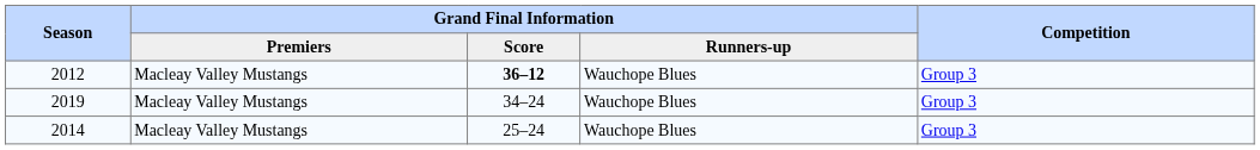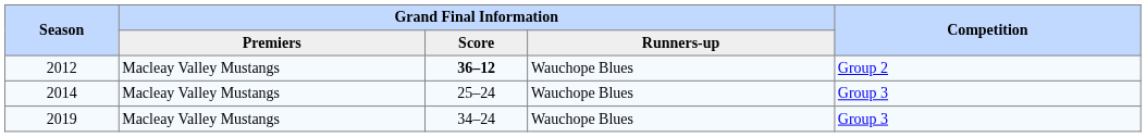2012 | Competition: Group 3 -> Group 2
rows swapped: 2014 <-> 2019
